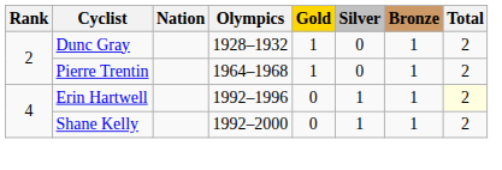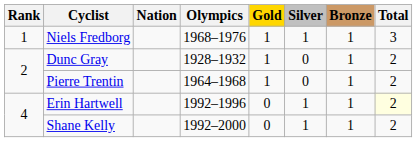+ row: 1 | Niels Fredborg | 1968–1976 | 1 | 1 | 1 | 3
